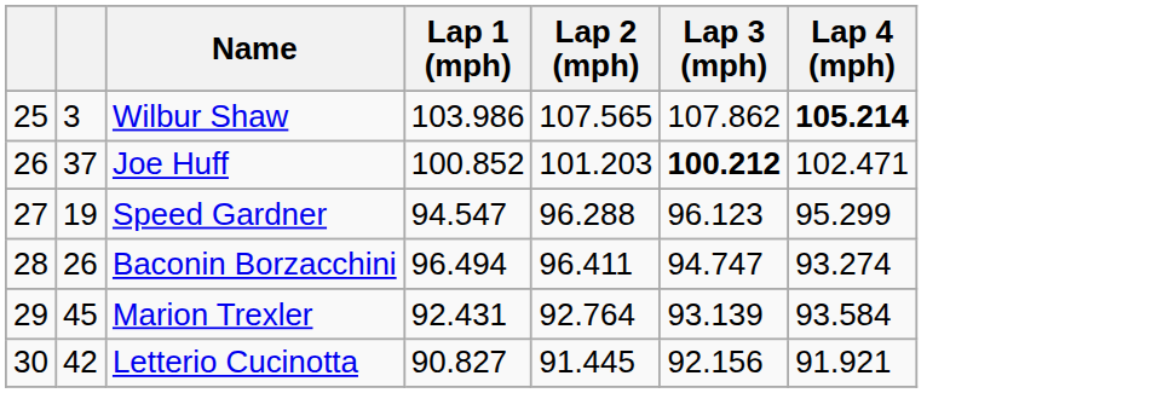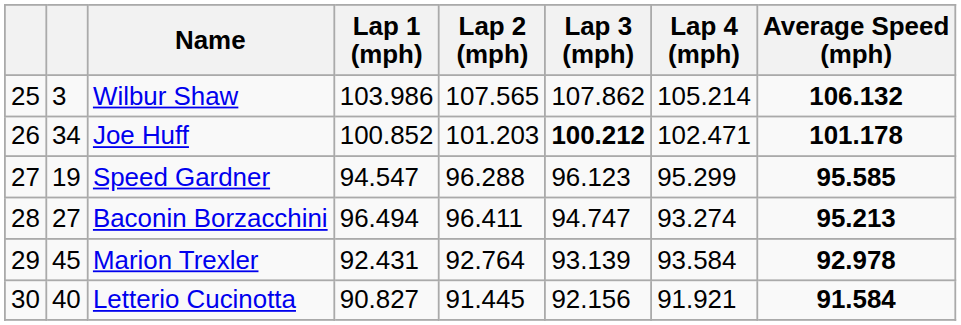+ column: Average Speed (mph) | 106.132 | 101.178 | 95.585 | 95.213 | 92.978 | 91.584
Wilbur Shaw | Lap 4 (mph): bold -> normal
Joe Huff | column 2: 37 -> 34
Baconin Borzacchini | column 2: 26 -> 27
Letterio Cucinotta | column 2: 42 -> 40
